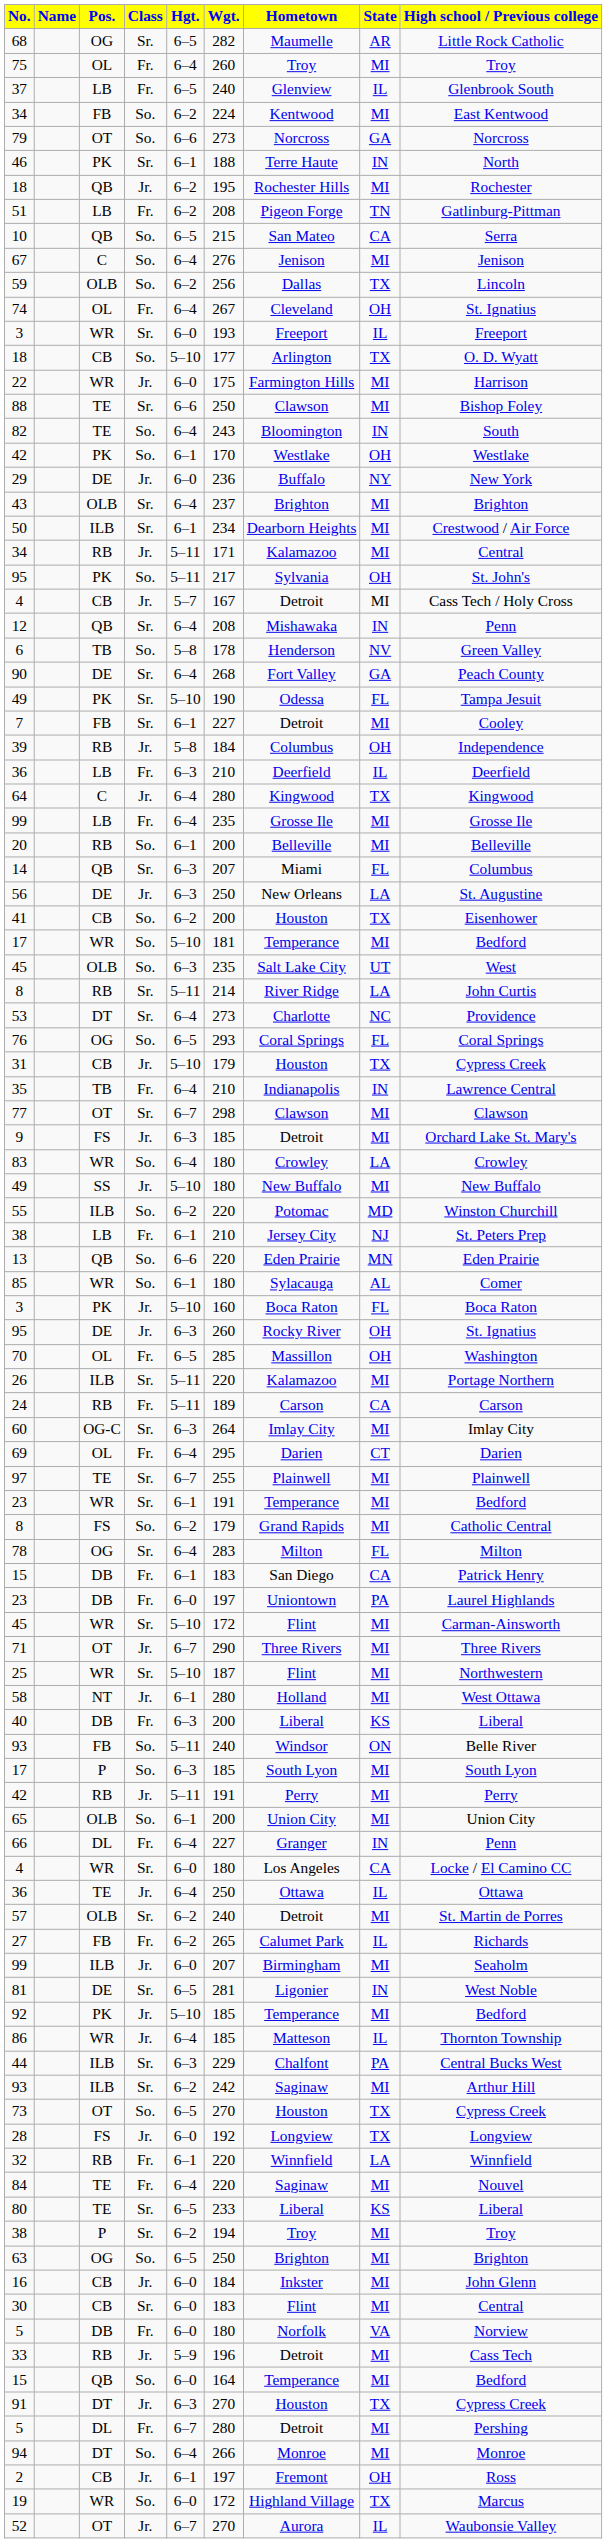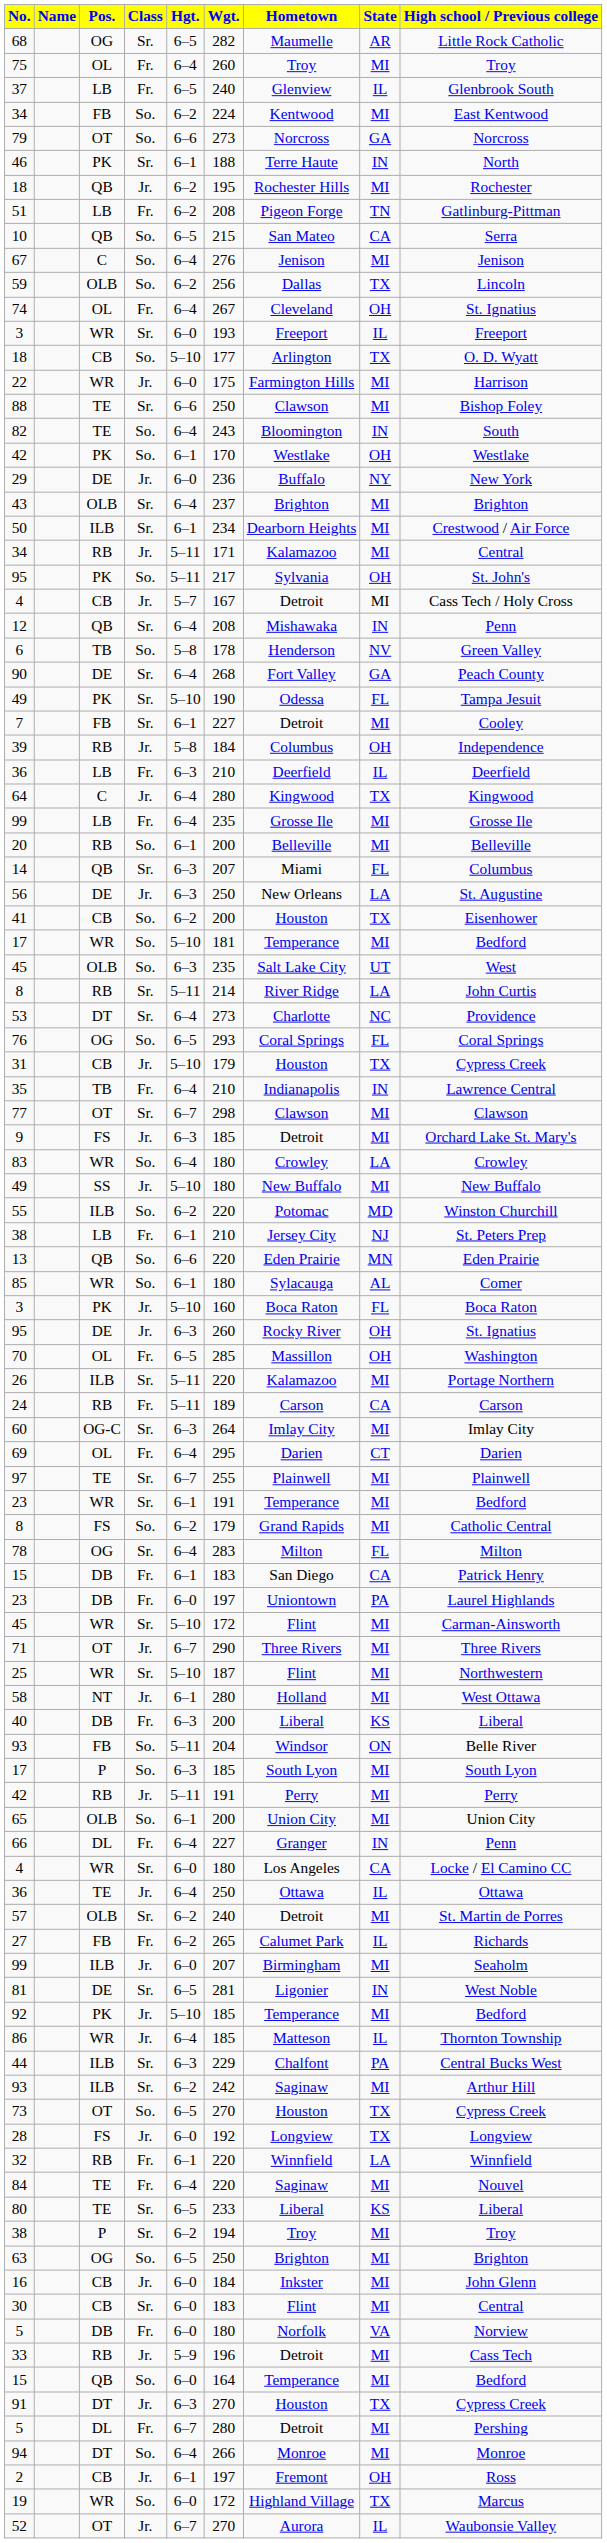93 / FB | Wgt.: 240 -> 204
